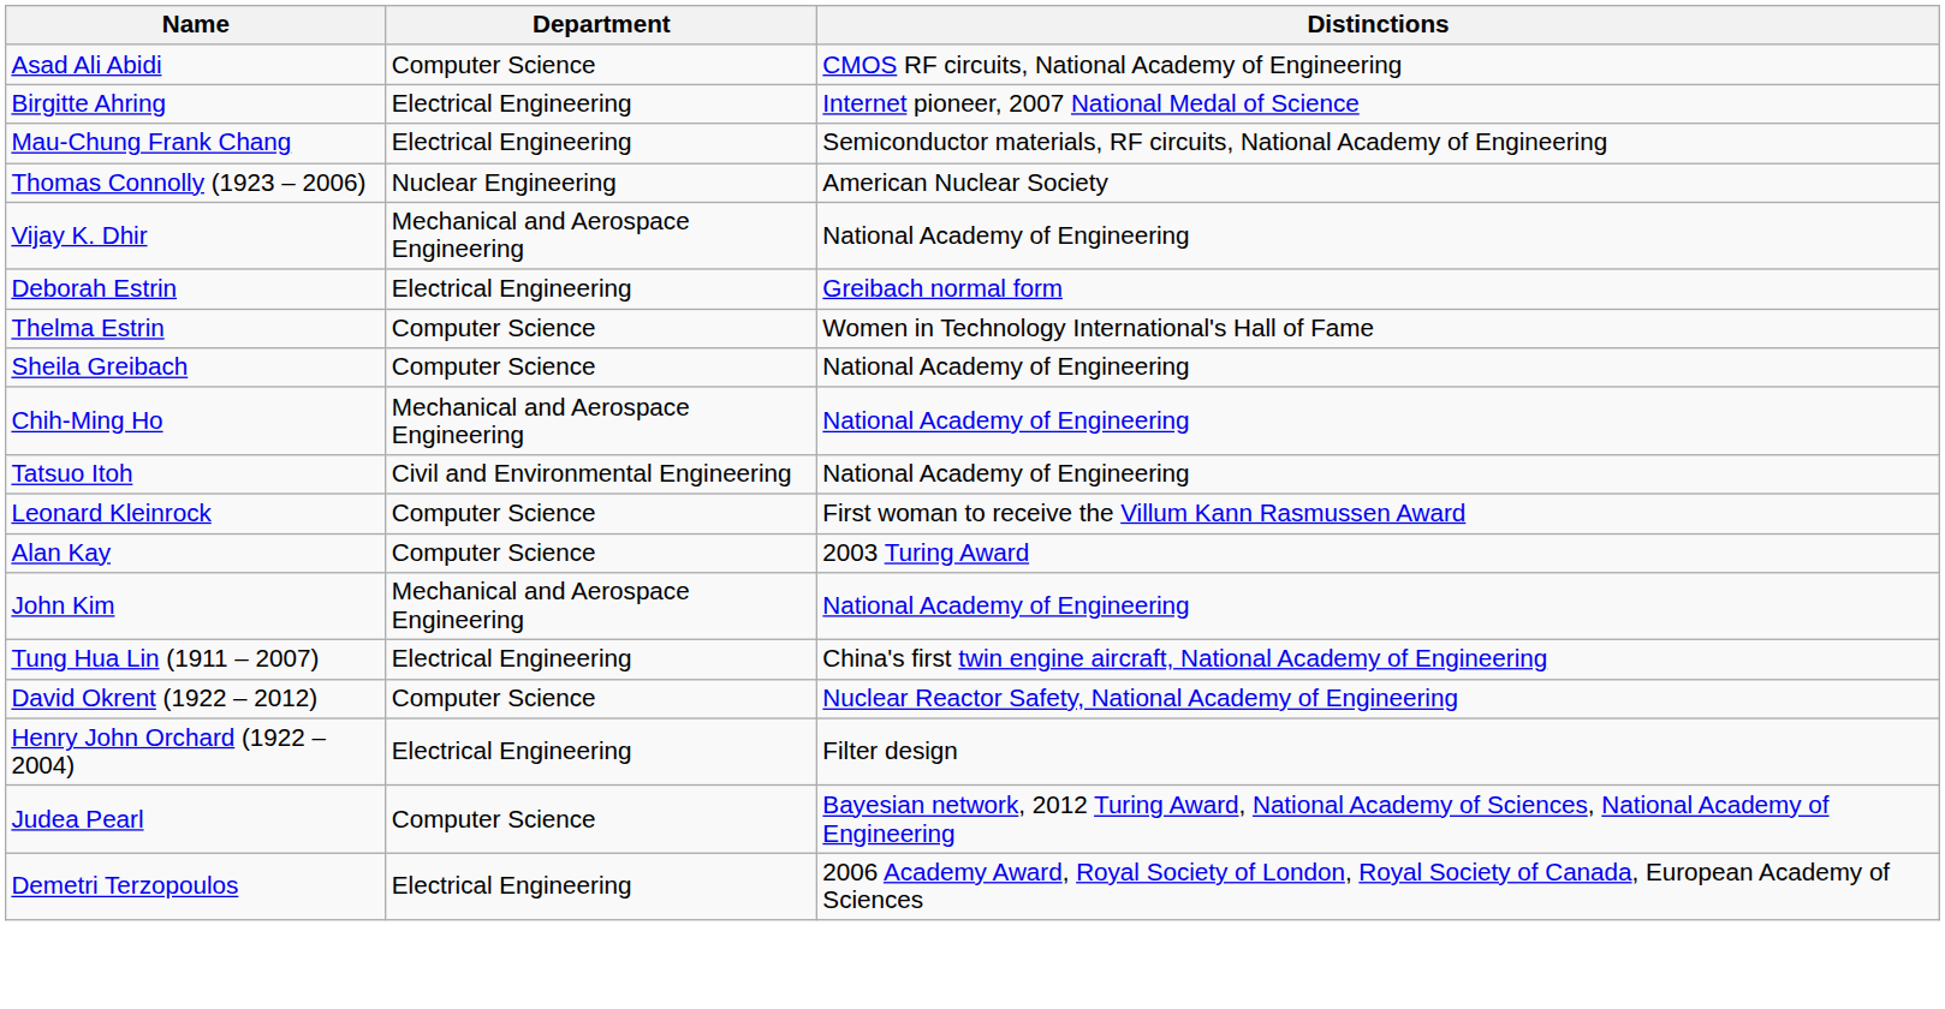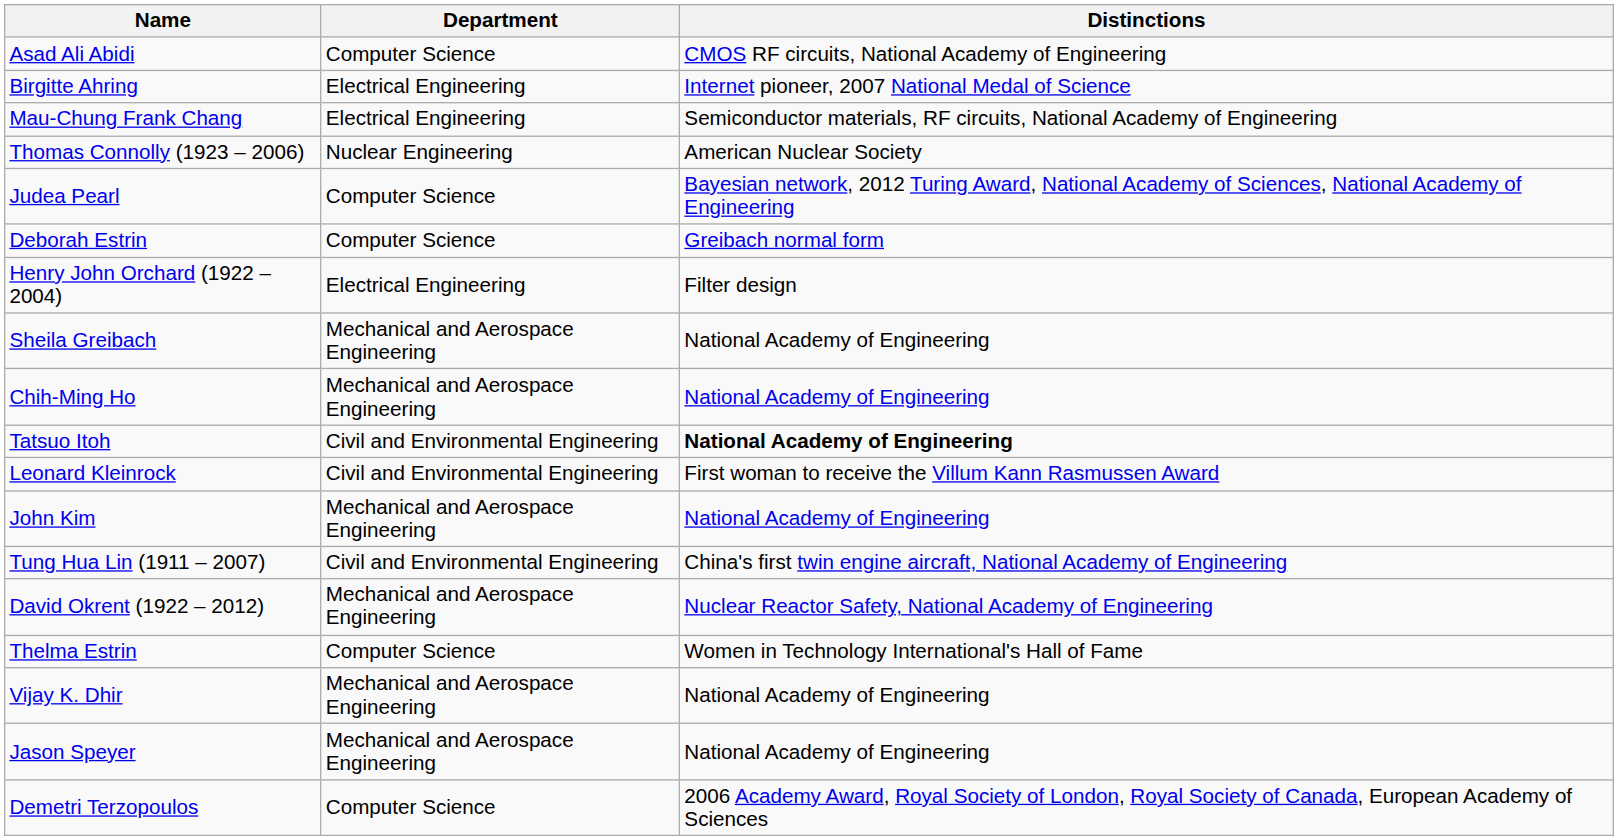rows swapped: Vijay K. Dhir <-> Judea Pearl
Deborah Estrin | Department: Electrical Engineering -> Computer Science
rows swapped: Thelma Estrin <-> Henry John Orchard (1922 – 2004)
Sheila Greibach | Department: Computer Science -> Mechanical and Aerospace Engineering
Tatsuo Itoh | Distinctions: normal -> bold
Leonard Kleinrock | Department: Computer Science -> Civil and Environmental Engineering
- row: Alan Kay | Computer Science | 2003 Turing Award
Tung Hua Lin (1911 – 2007) | Department: Electrical Engineering -> Civil and Environmental Engineering
David Okrent (1922 – 2012) | Department: Computer Science -> Mechanical and Aerospace Engineering
+ row: Jason Speyer | Mechanical and Aerospace Engineering | National Academy of Engineering
Demetri Terzopoulos | Department: Electrical Engineering -> Computer Science
